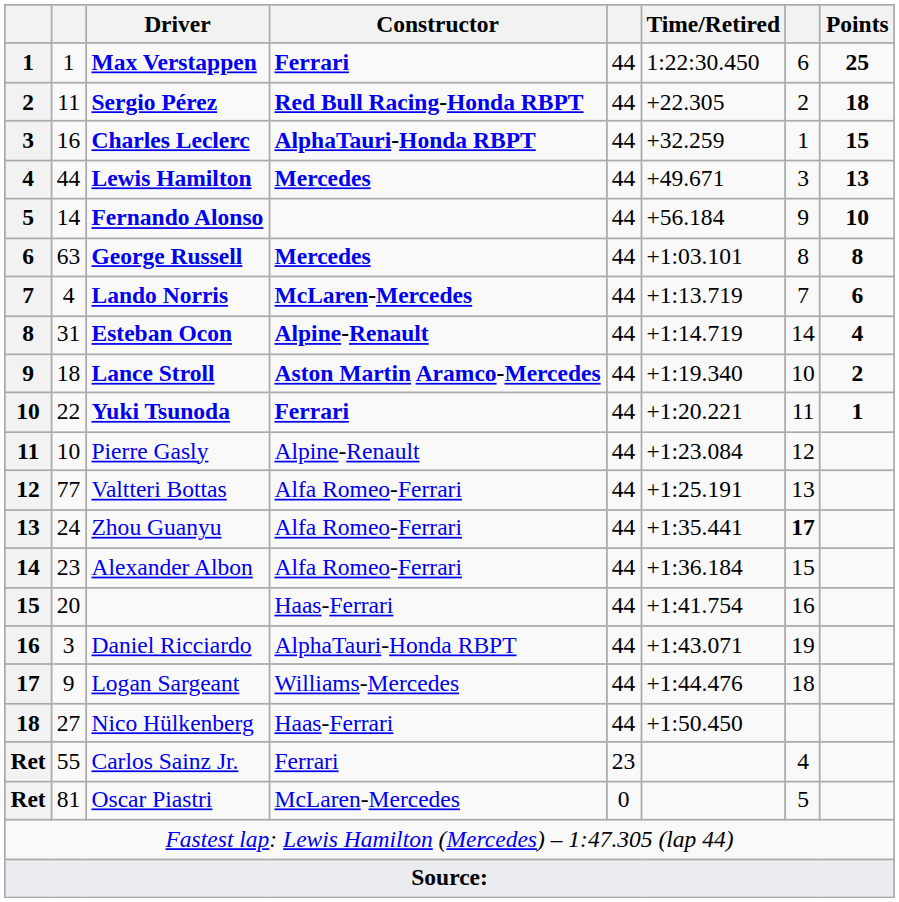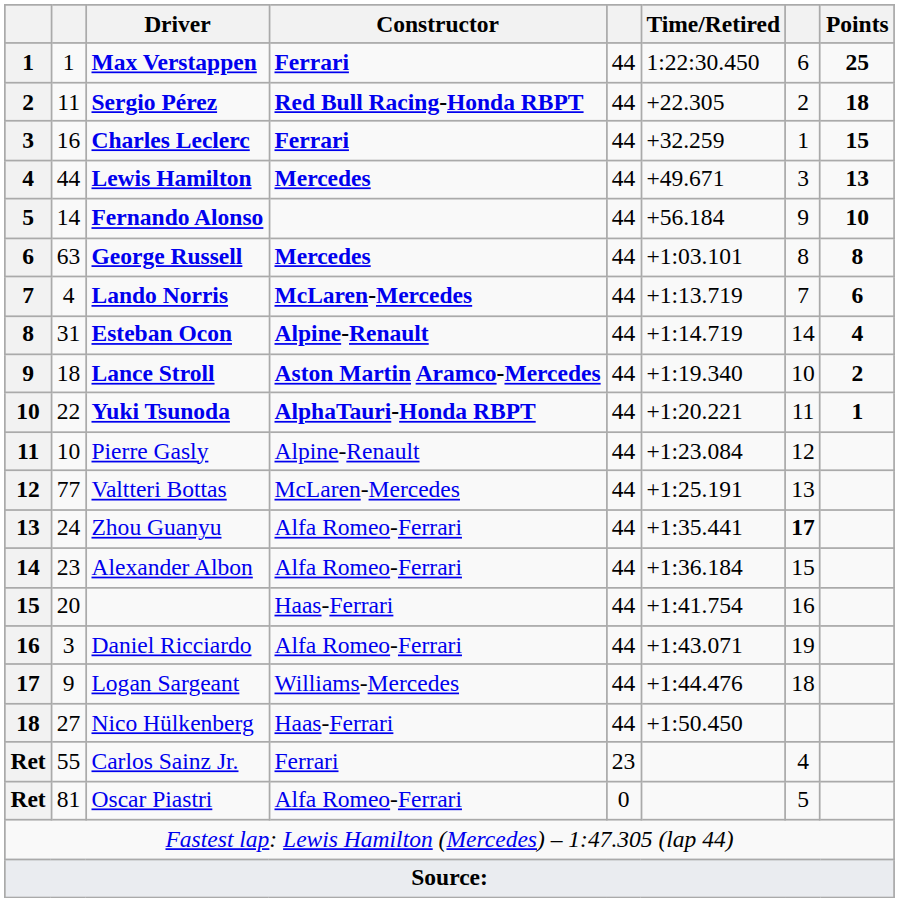Charles Leclerc | Constructor: AlphaTauri-Honda RBPT -> Ferrari
Yuki Tsunoda | Constructor: Ferrari -> AlphaTauri-Honda RBPT
Valtteri Bottas | Constructor: Alfa Romeo-Ferrari -> McLaren-Mercedes
Daniel Ricciardo | Constructor: AlphaTauri-Honda RBPT -> Alfa Romeo-Ferrari
Oscar Piastri | Constructor: McLaren-Mercedes -> Alfa Romeo-Ferrari
